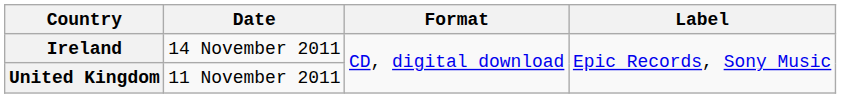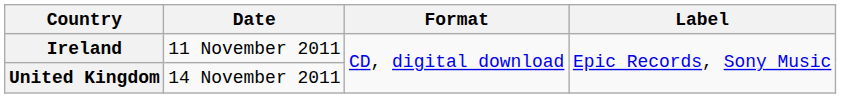Ireland | Date: 14 November 2011 -> 11 November 2011
United Kingdom | Date: 11 November 2011 -> 14 November 2011
